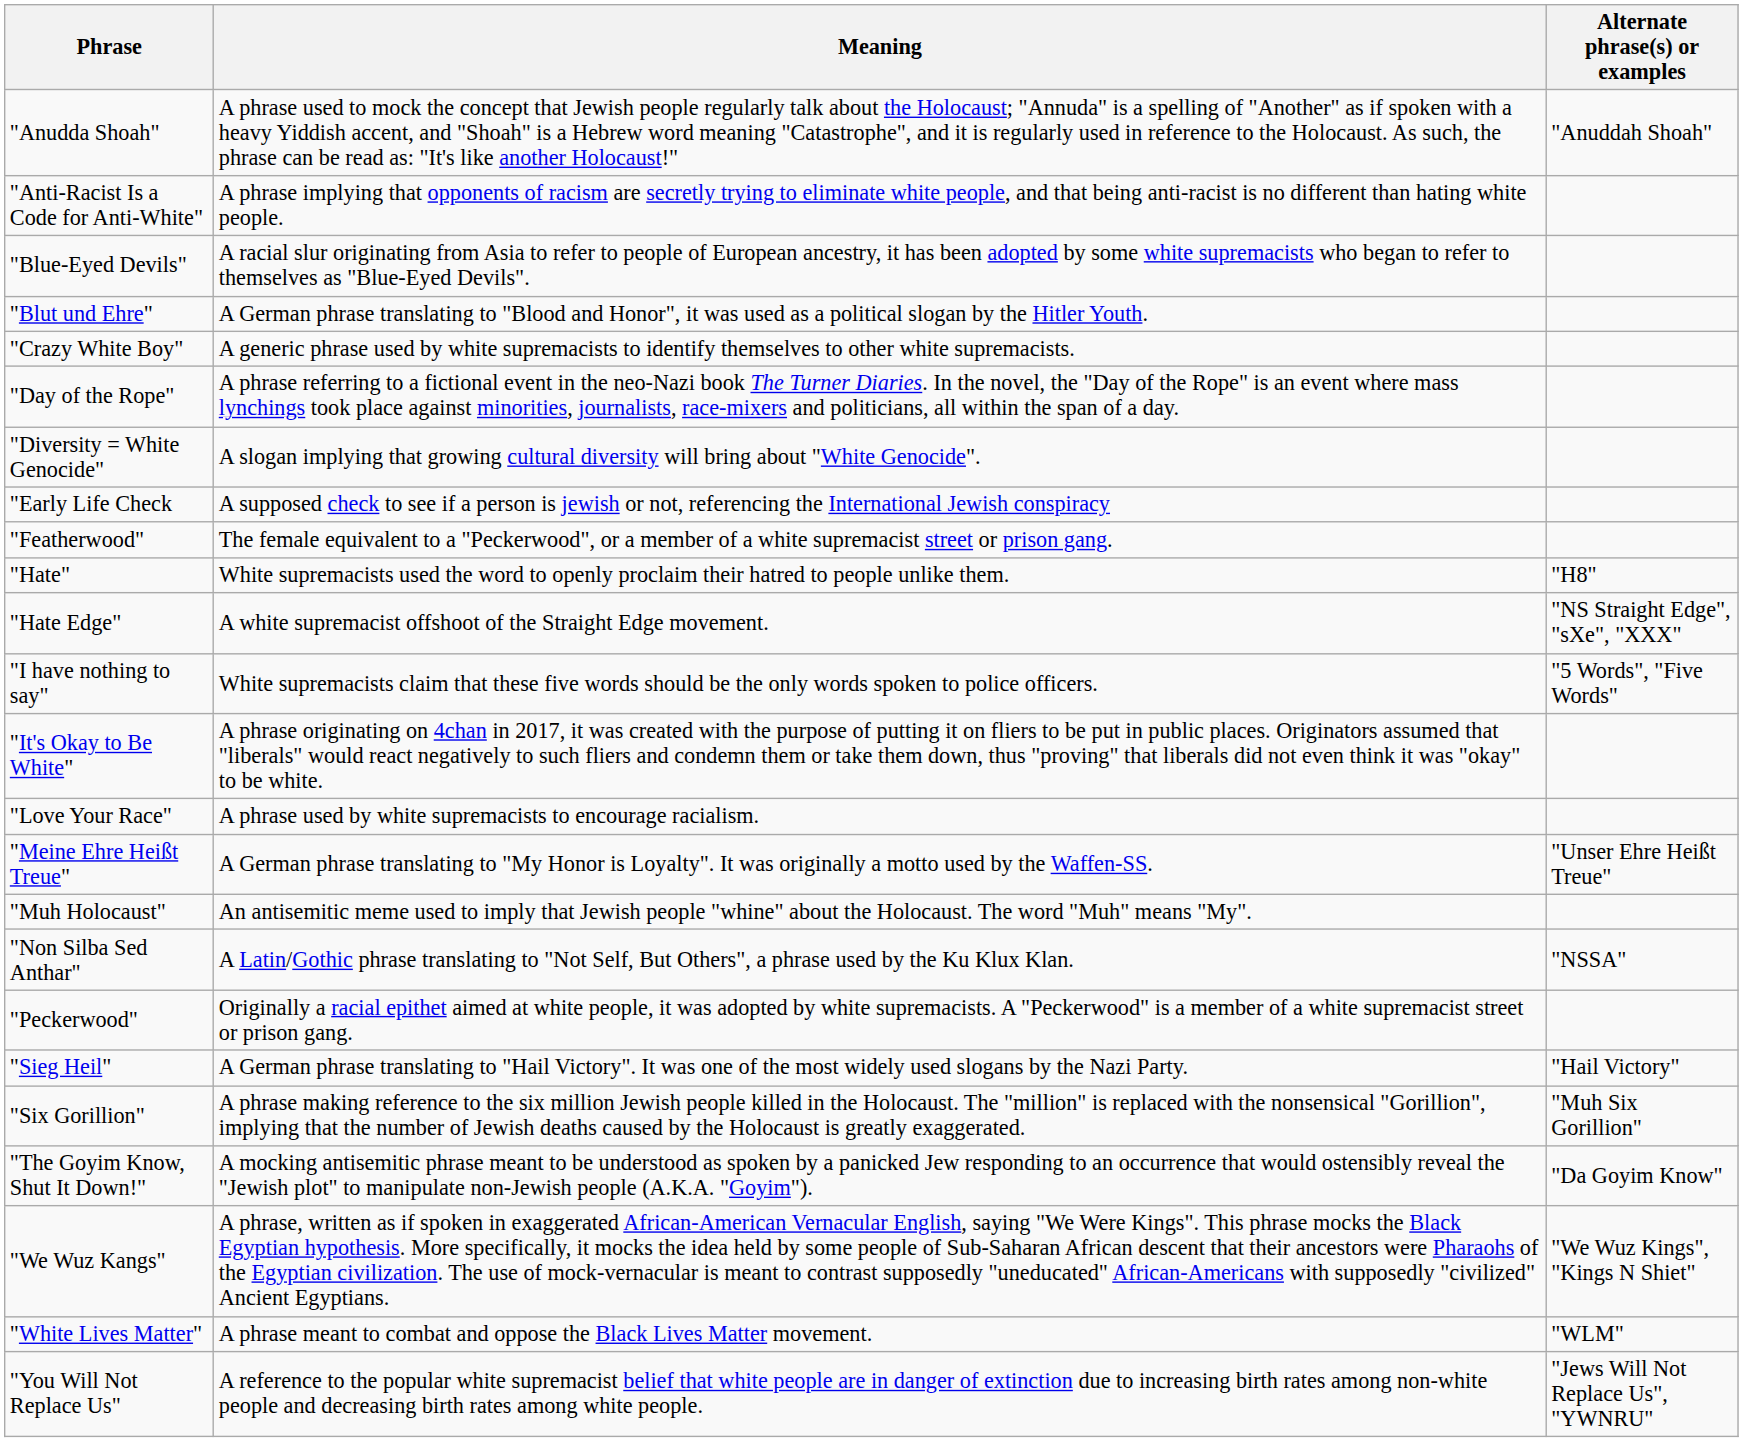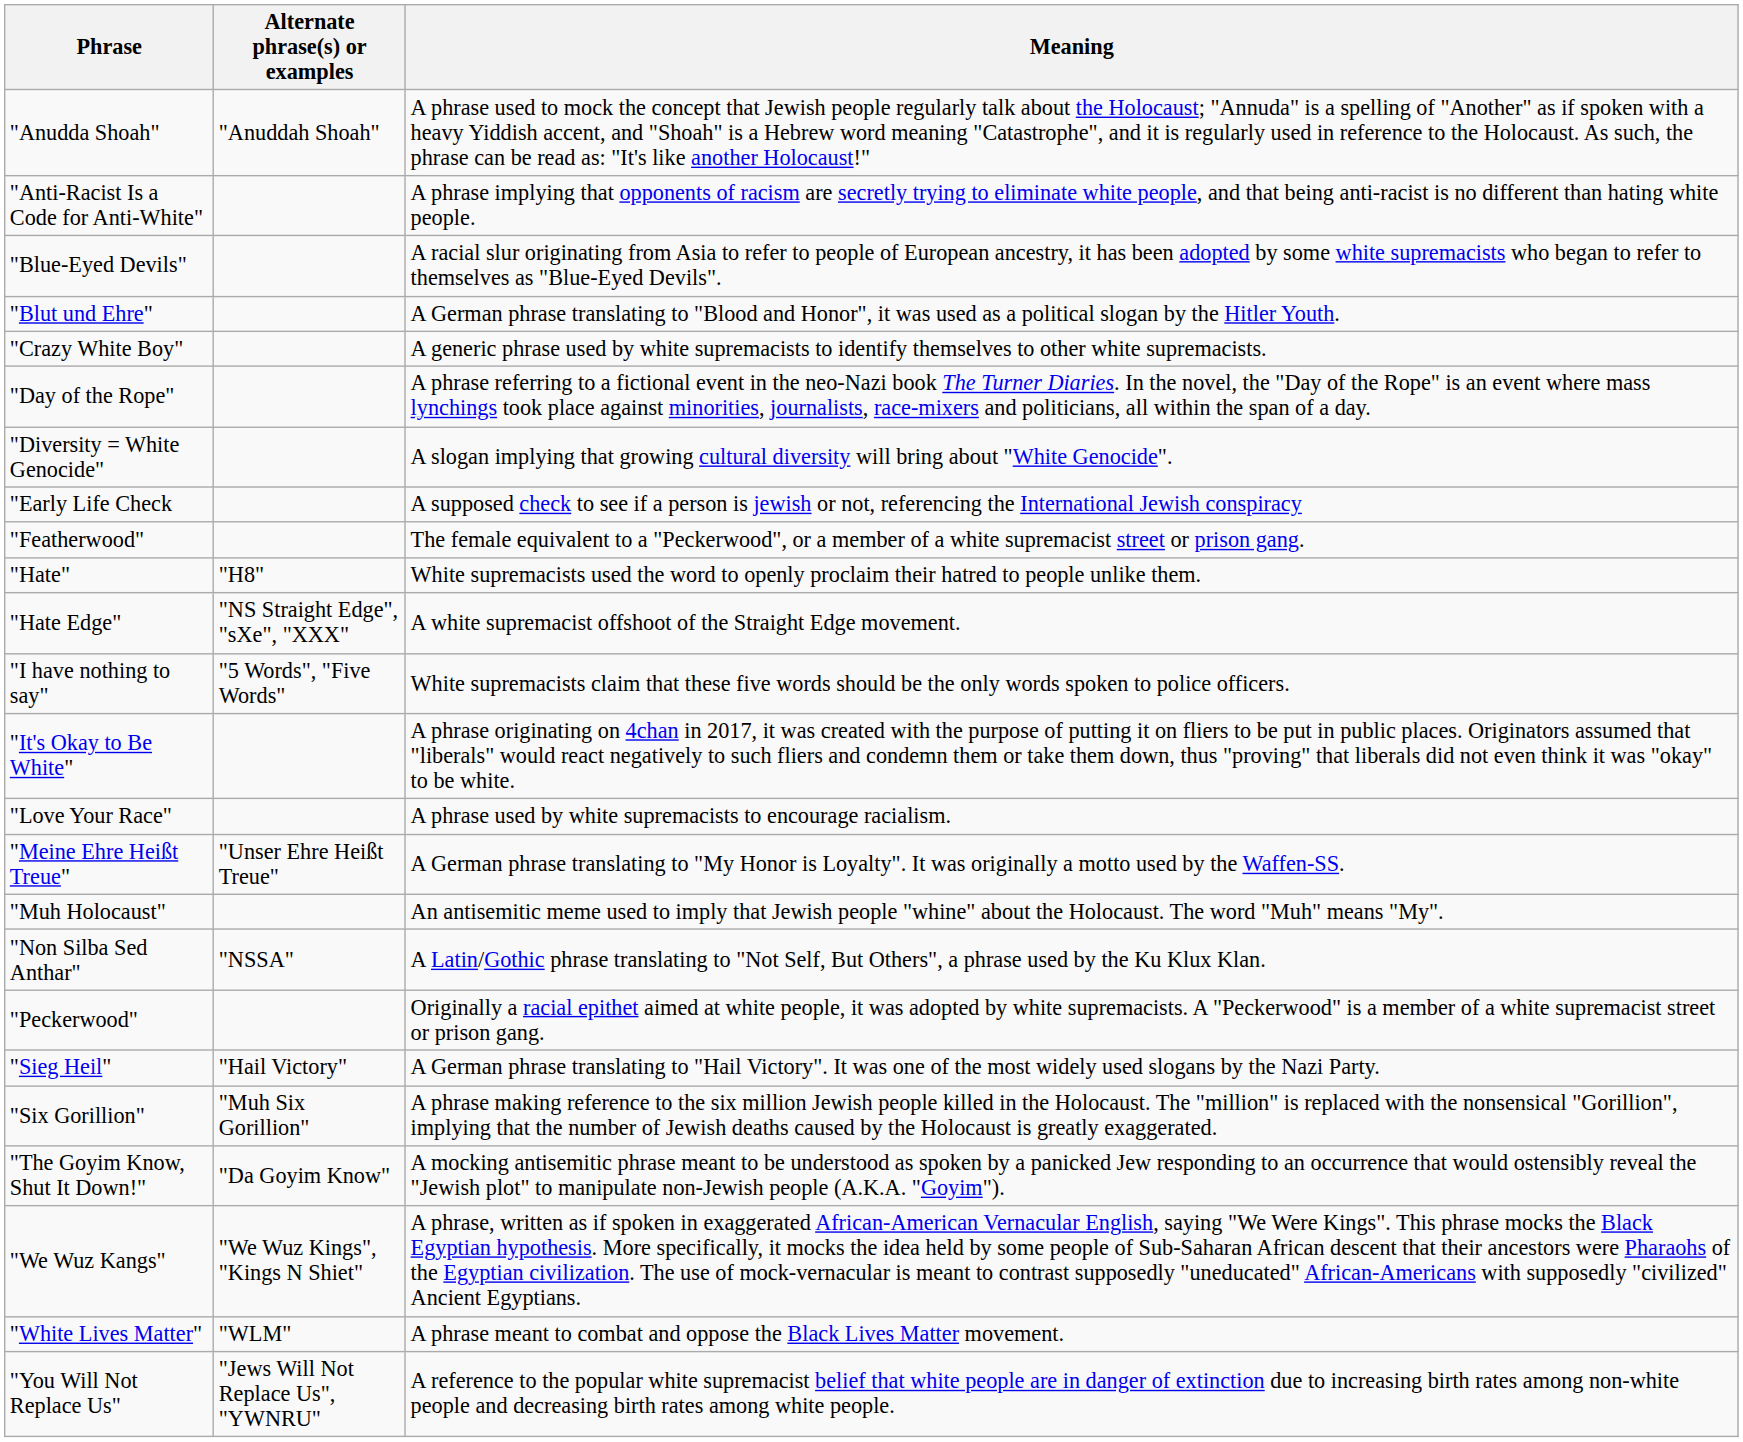columns swapped: Alternate phrase(s) or examples <-> Meaning
